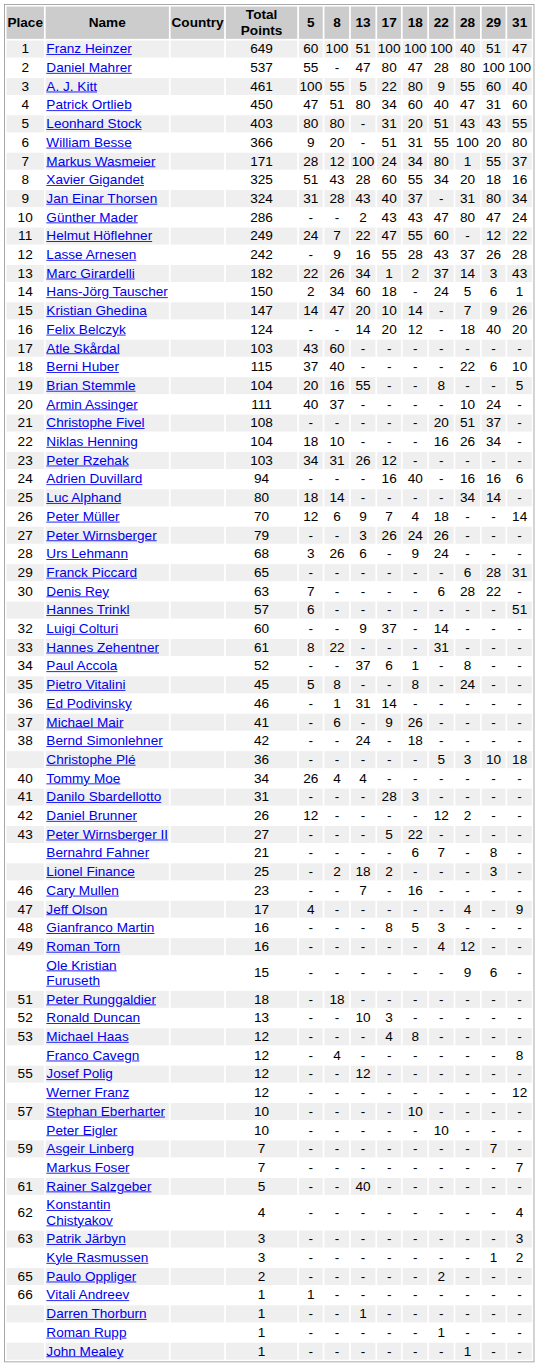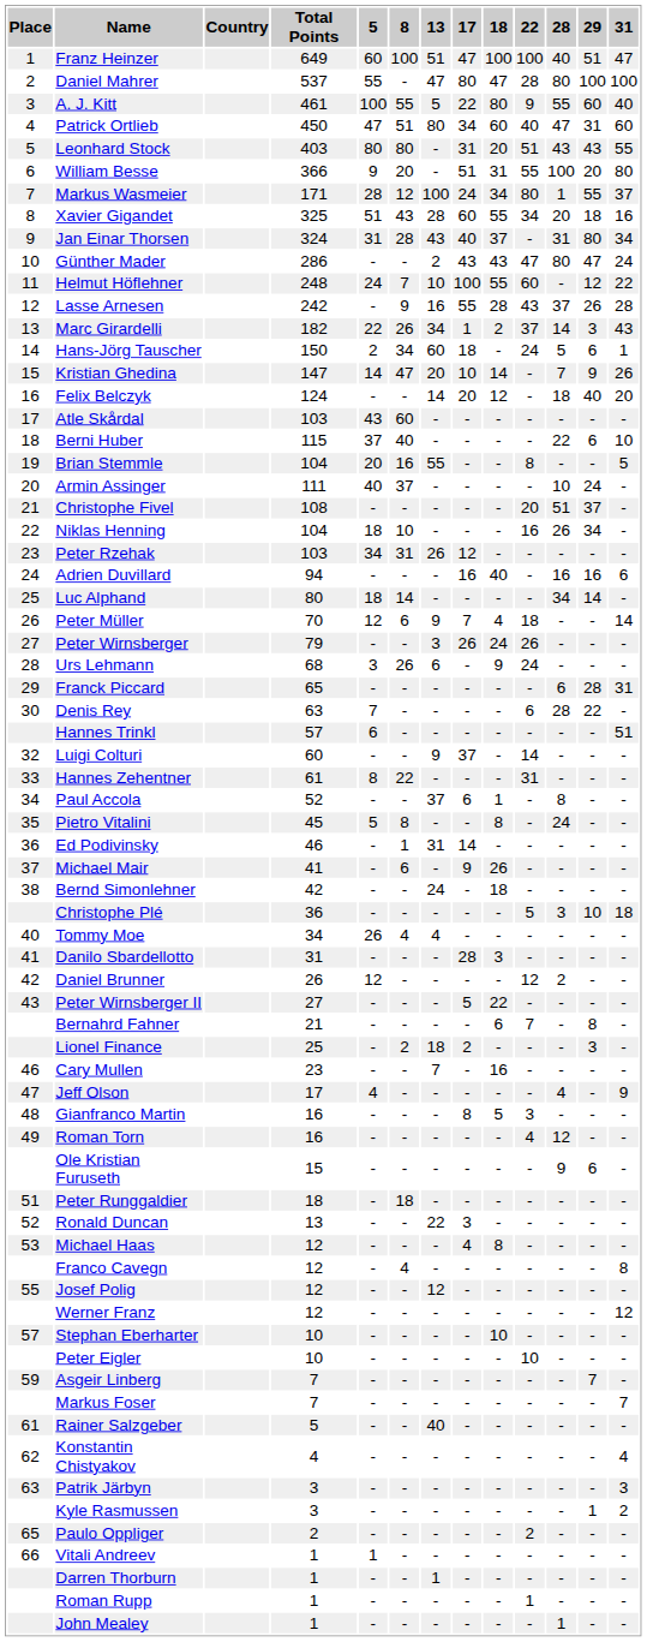Franz Heinzer | 17: 100 -> 47
Helmut Höflehner | Total Points: 249 -> 248
Helmut Höflehner | 13: 22 -> 10
Helmut Höflehner | 17: 47 -> 100
Ronald Duncan | 13: 10 -> 22
